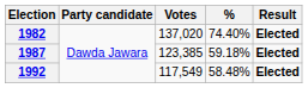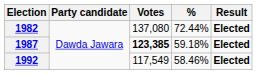1982 | Votes: 137,020 -> 137,080
1982 | %: 74.40% -> 72.44%
1987 | Votes: normal -> bold
1992 | %: 58.48% -> 58.46%
